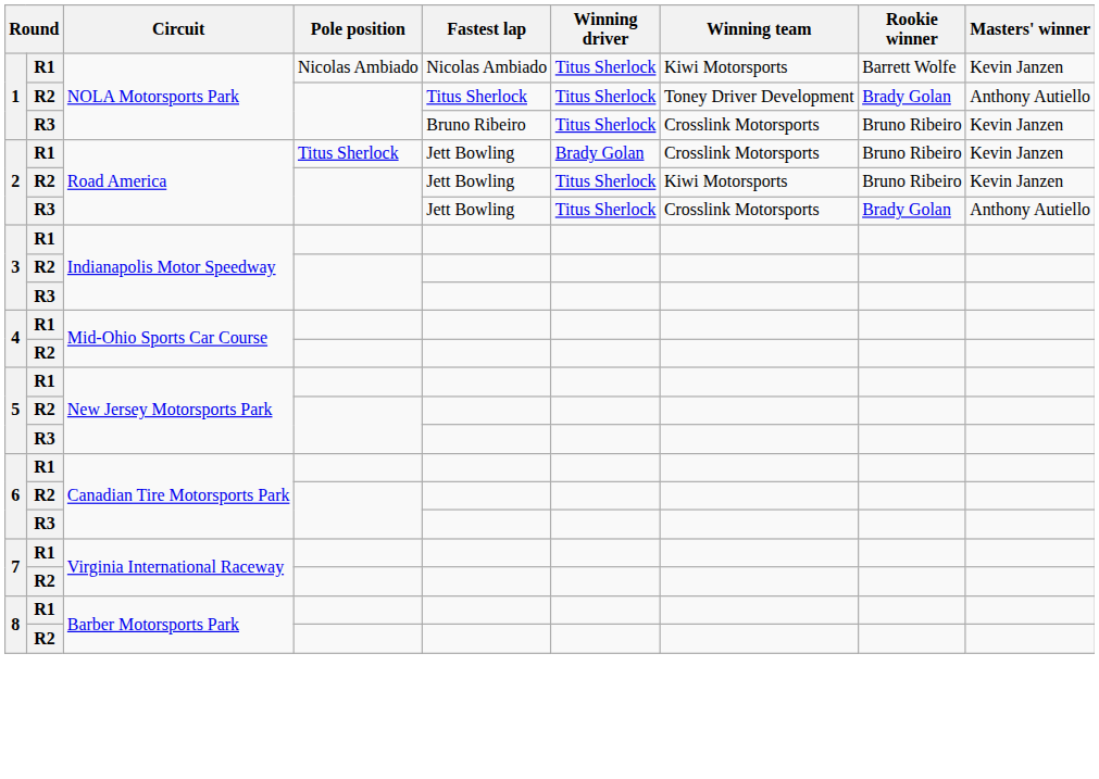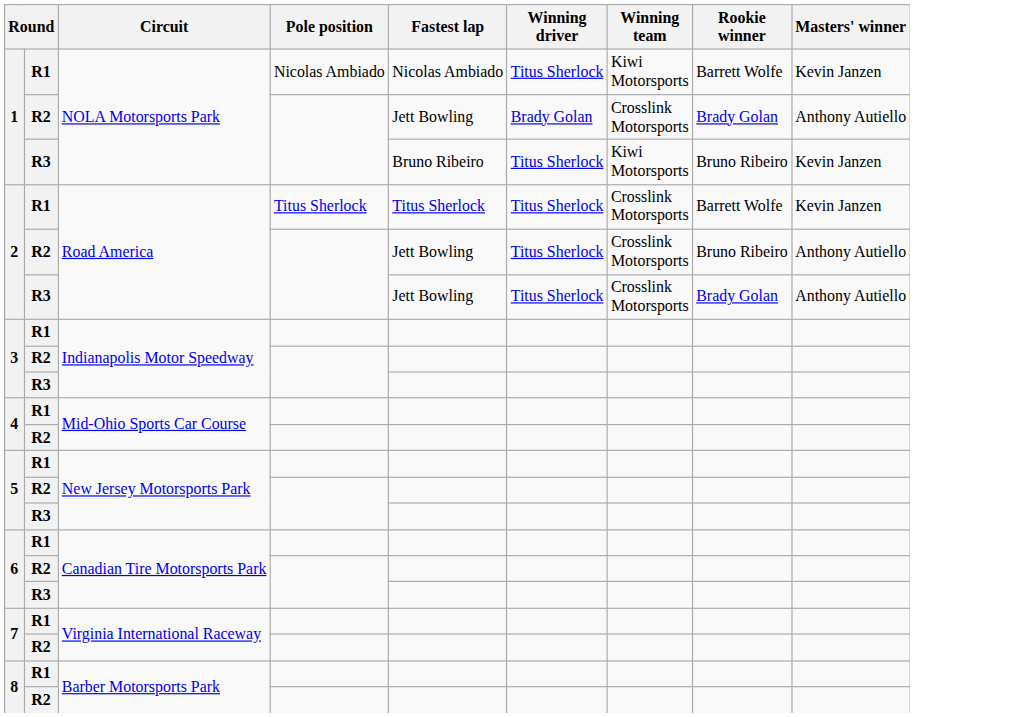1 / R2 | Fastest lap: Titus Sherlock -> Jett Bowling
1 / R2 | Winning driver: Titus Sherlock -> Brady Golan
1 / R2 | Winning team: Toney Driver Development -> Crosslink Motorsports
1 / R3 | Winning team: Crosslink Motorsports -> Kiwi Motorsports
2 / R1 | Fastest lap: Jett Bowling -> Titus Sherlock
2 / R1 | Winning driver: Brady Golan -> Titus Sherlock
2 / R1 | Rookie winner: Bruno Ribeiro -> Barrett Wolfe
2 / R2 | Winning team: Kiwi Motorsports -> Crosslink Motorsports
2 / R2 | Masters' winner: Kevin Janzen -> Anthony Autiello
